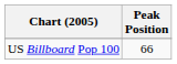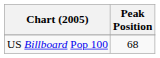US Billboard Pop 100 | Peak Position: 66 -> 68
